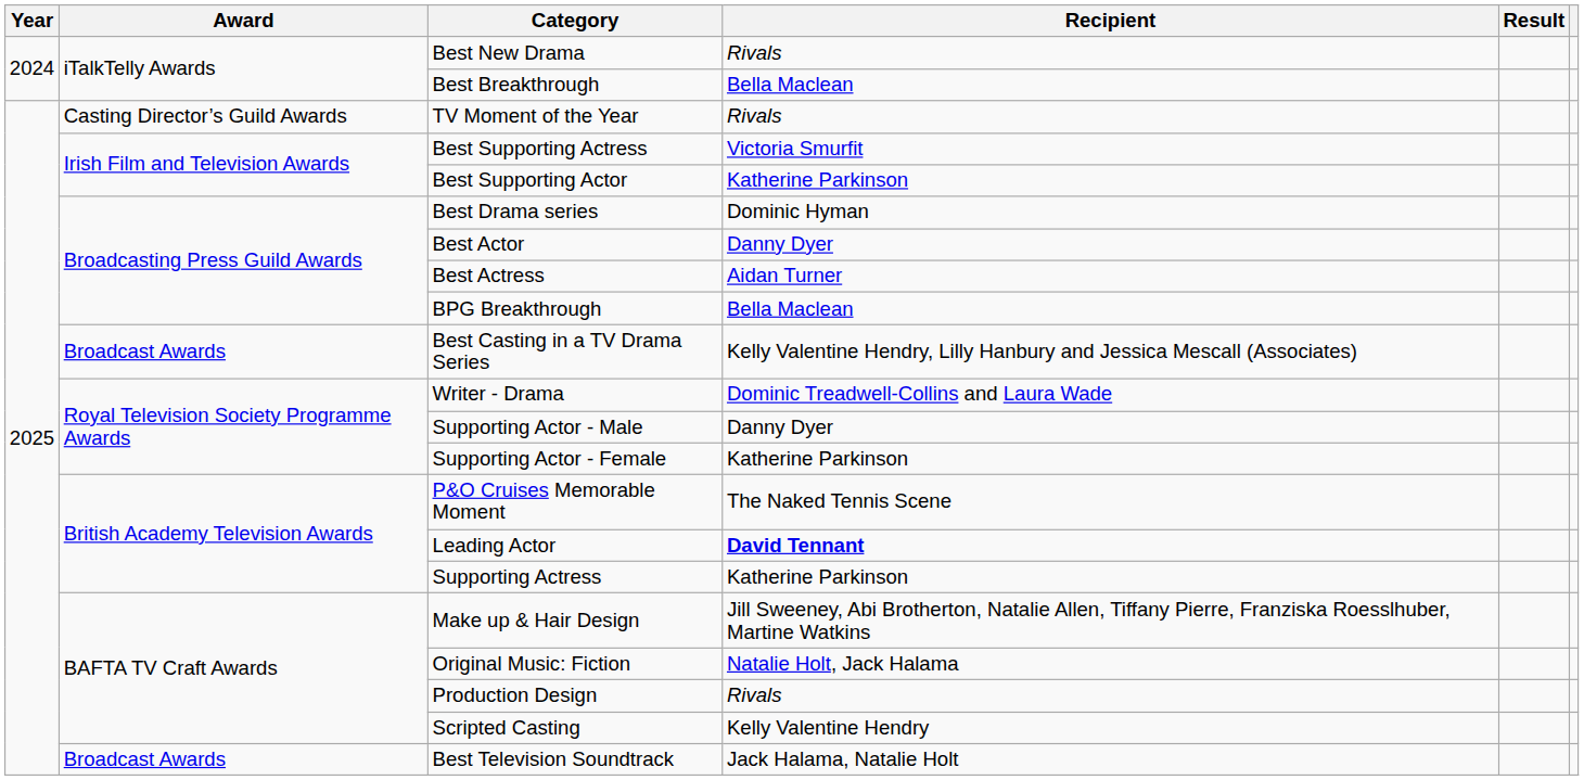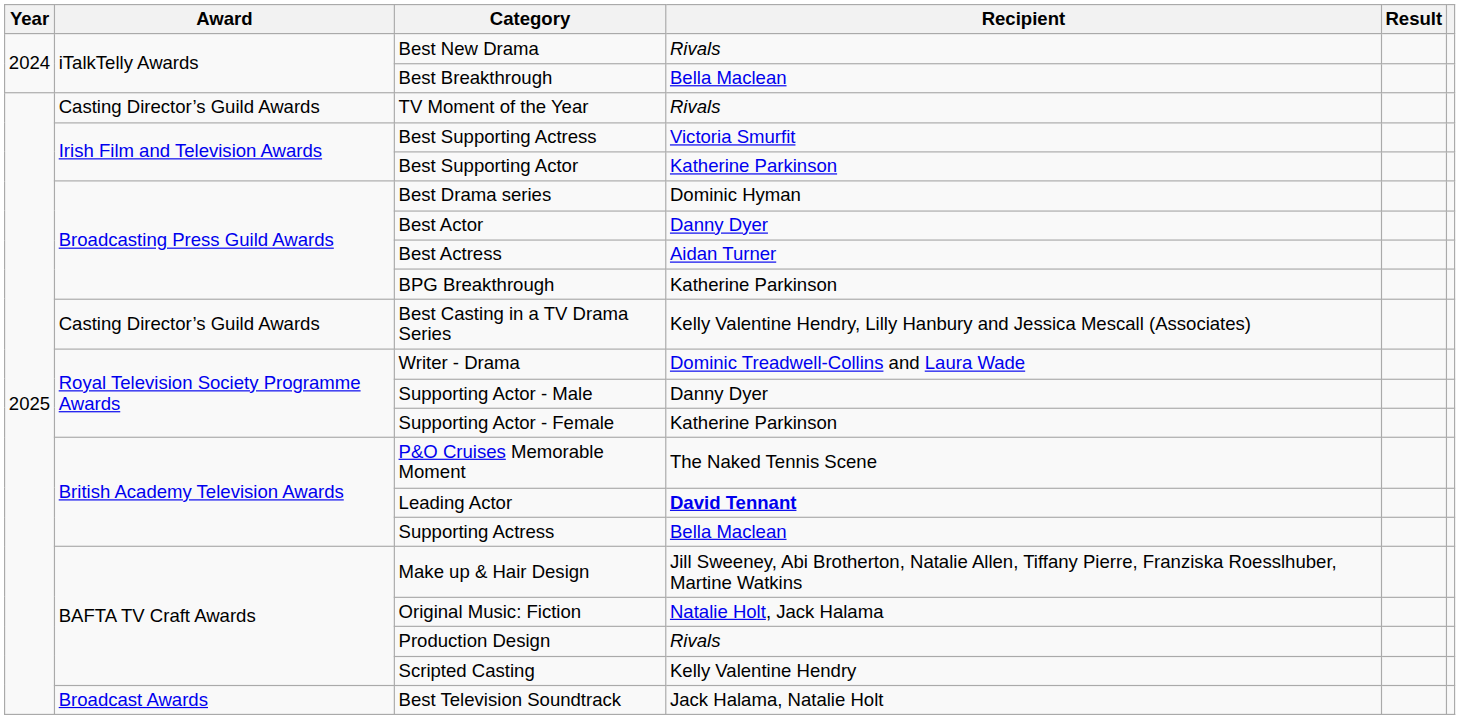BPG Breakthrough | Recipient: Bella Maclean -> Katherine Parkinson
Best Casting in a TV Drama Series | Award: Broadcast Awards -> Casting Director’s Guild Awards
Supporting Actress | Recipient: Katherine Parkinson -> Bella Maclean
